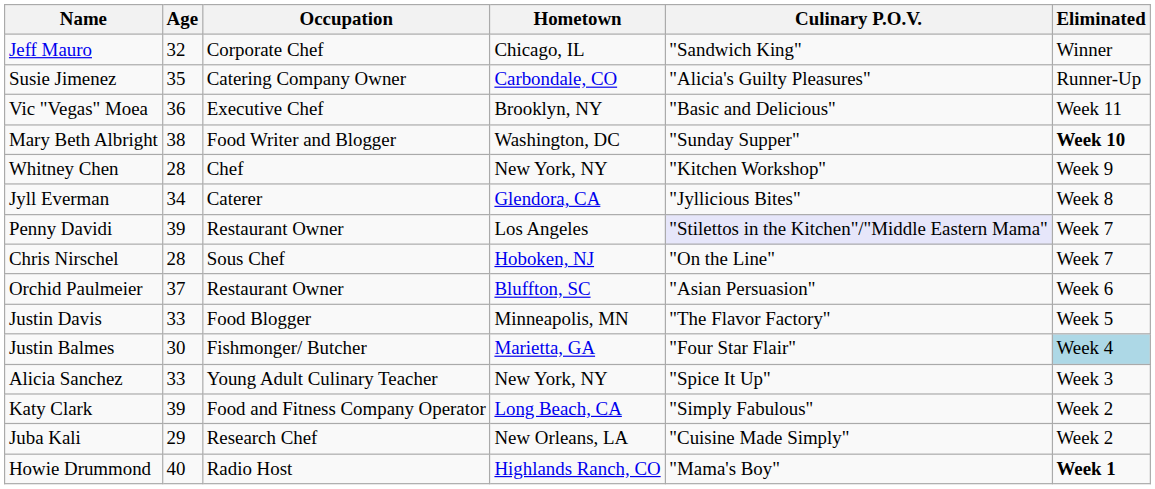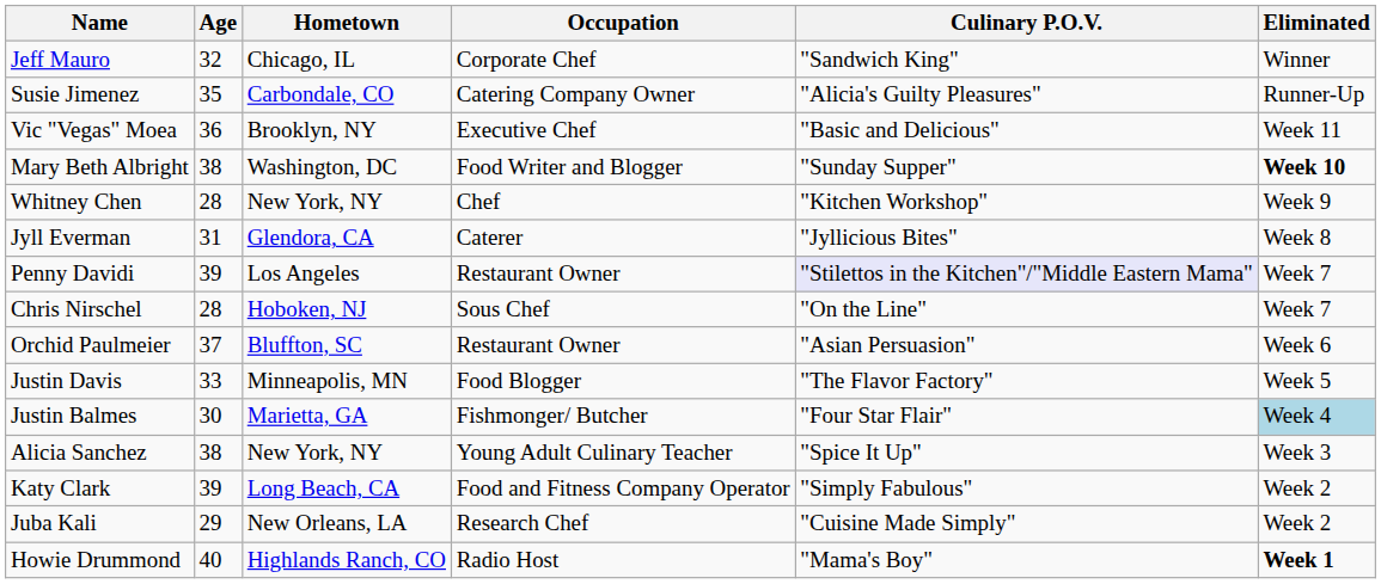columns swapped: Hometown <-> Occupation
Jyll Everman | Age: 34 -> 31
Alicia Sanchez | Age: 33 -> 38
